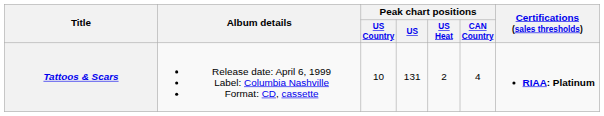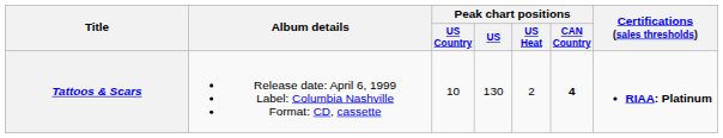Tattoos & Scars | Peak chart positions / US: 131 -> 130
Tattoos & Scars | Peak chart positions / CAN Country: normal -> bold
